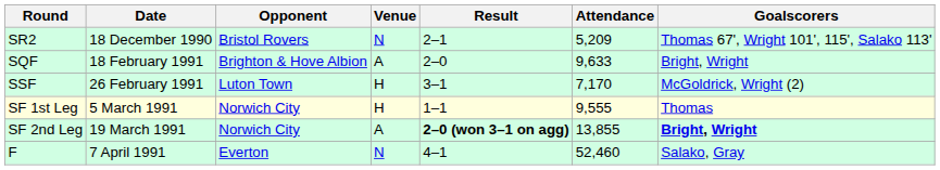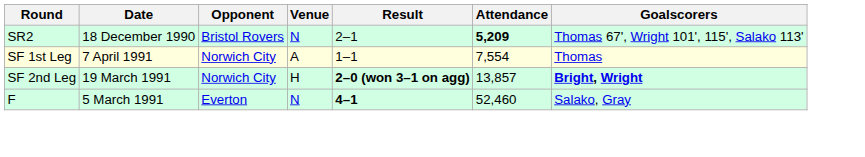SR2 | Attendance: normal -> bold
- row: SQF | 18 February 1991 | Brighton & Hove Albion | A | 2–0 | 9,633 | Bright, Wright
- row: SSF | 26 February 1991 | Luton Town | H | 3–1 | 7,170 | McGoldrick, Wright (2)
SF 1st Leg | Date: 5 March 1991 -> 7 April 1991
SF 1st Leg | Venue: H -> A
SF 1st Leg | Attendance: 9,555 -> 7,554
SF 2nd Leg | Venue: A -> H
SF 2nd Leg | Attendance: 13,855 -> 13,857
F | Date: 7 April 1991 -> 5 March 1991
F | Result: normal -> bold
